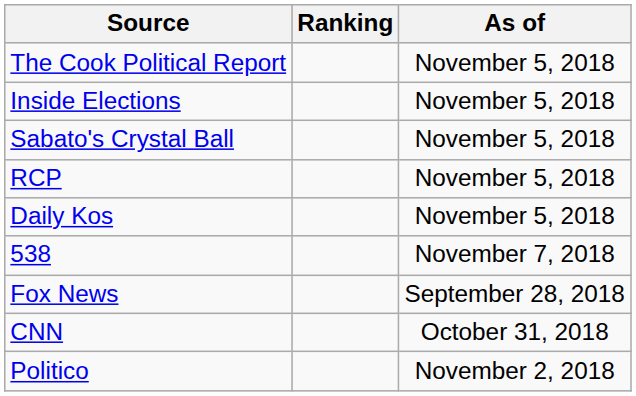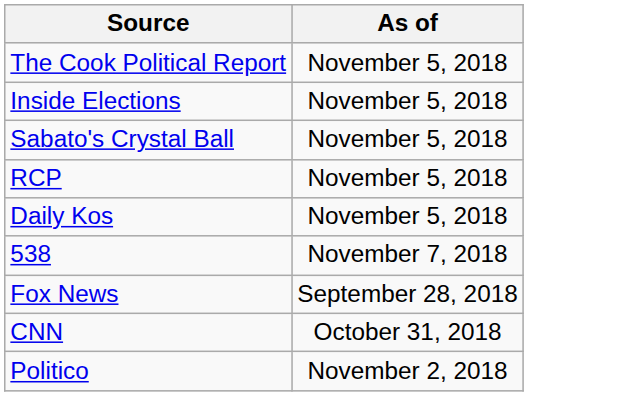- column: Ranking
